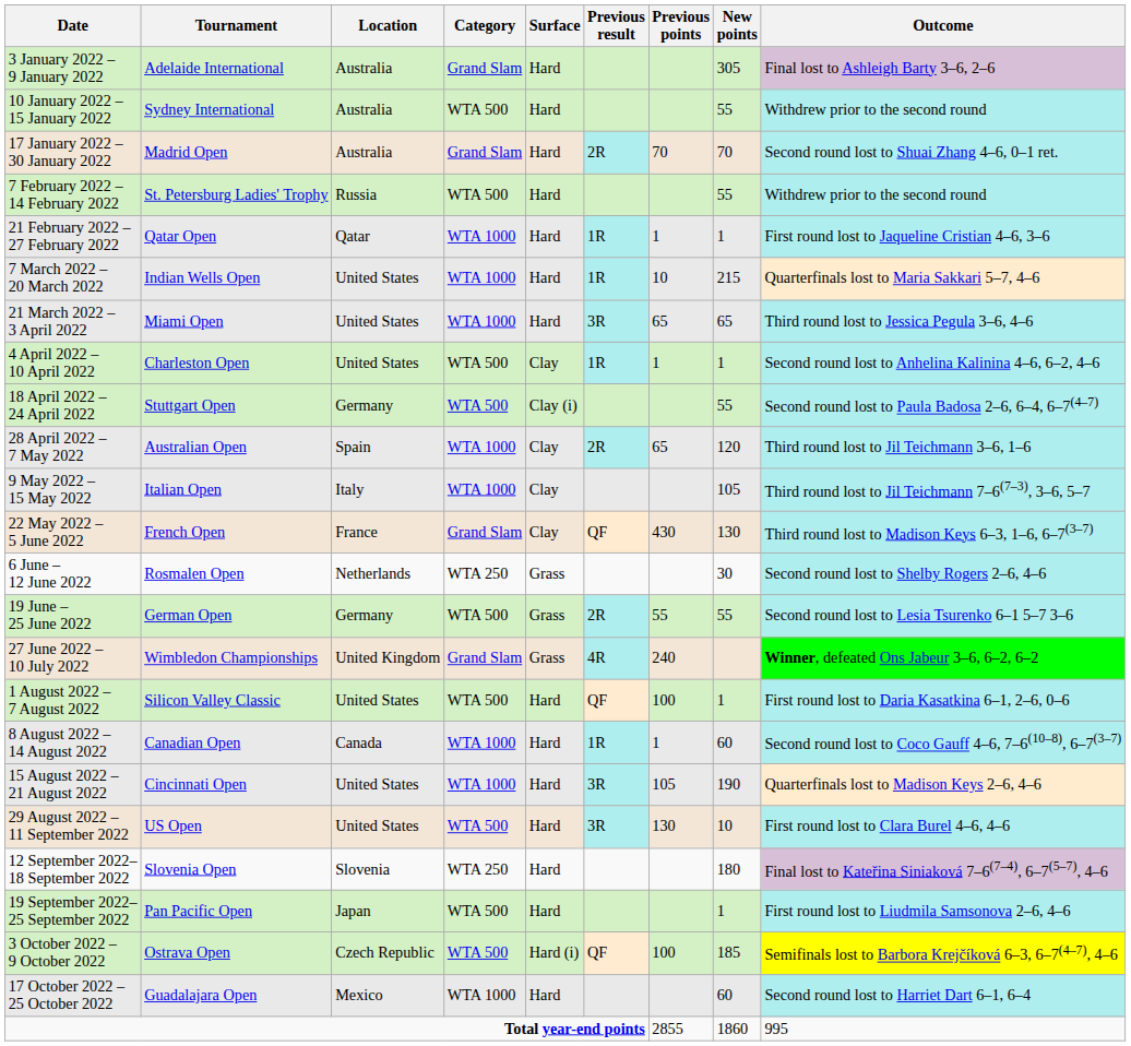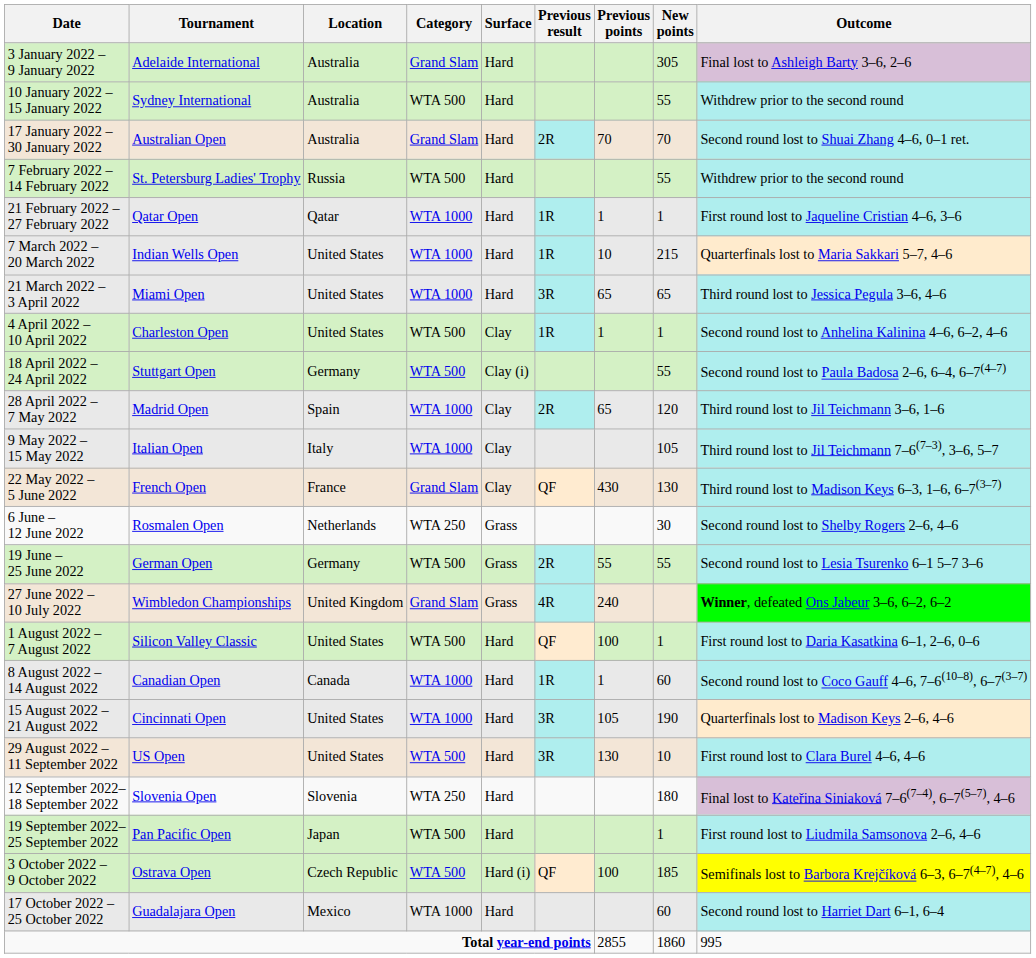17 January 2022 – 30 January 2022 | Tournament: Madrid Open -> Australian Open
28 April 2022 – 7 May 2022 | Tournament: Australian Open -> Madrid Open
